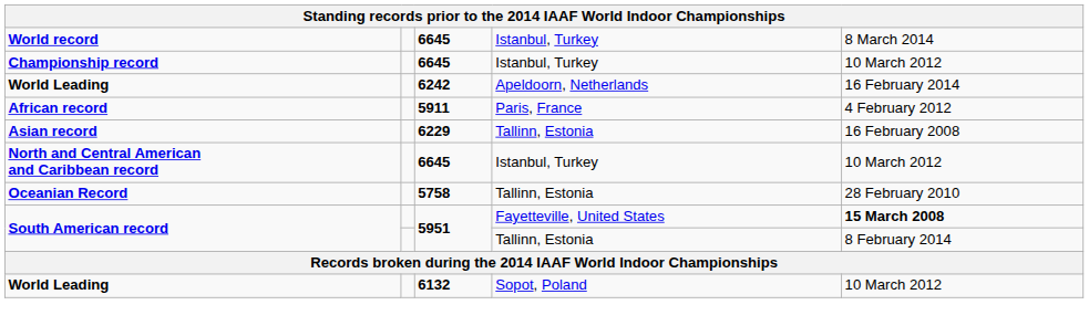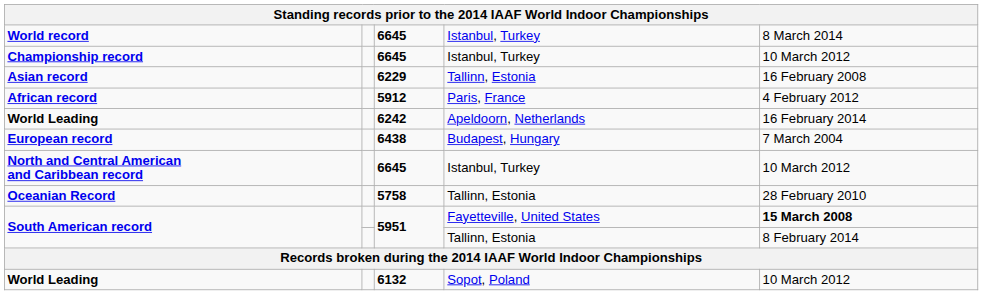rows swapped: World Leading / Apeldoorn, Netherlands <-> Asian record
African record | column 3: 5911 -> 5912
+ row: European record | 6438 | Budapest, Hungary | 7 March 2004
